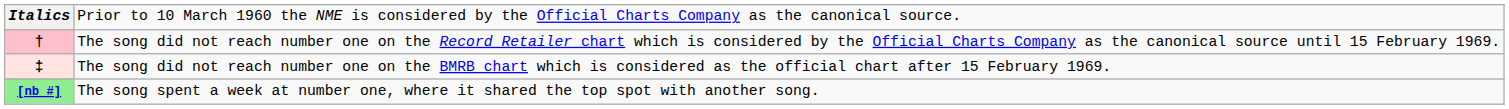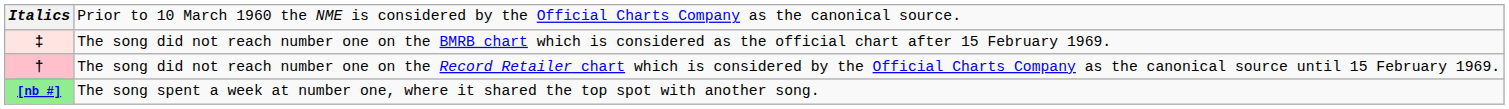rows swapped: † <-> ‡
